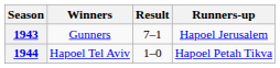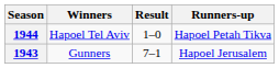rows swapped: 1943 <-> 1944
